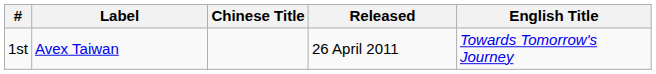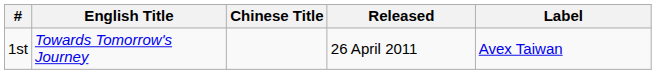columns swapped: English Title <-> Label
